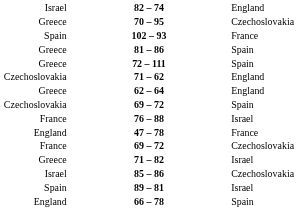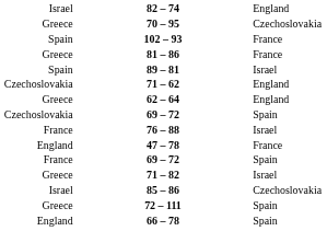81 – 86 | column 3: Spain -> France
rows swapped: 89 – 81 <-> 72 – 111
France / 69 – 72 | column 3: Czechoslovakia -> Spain
